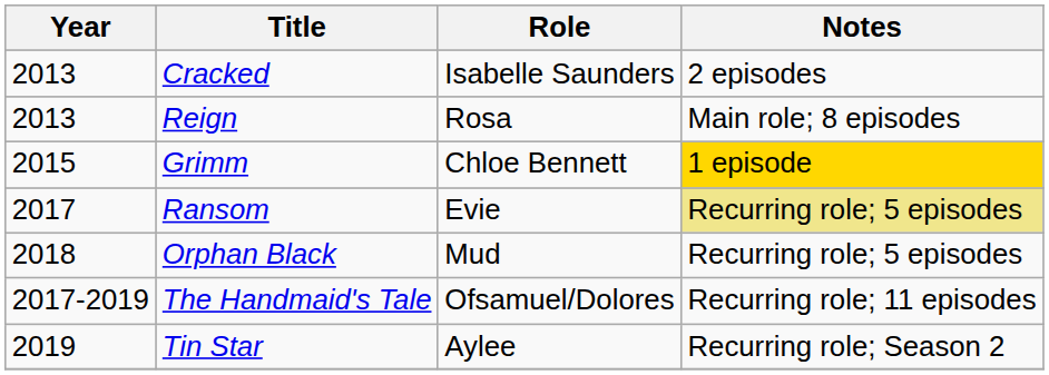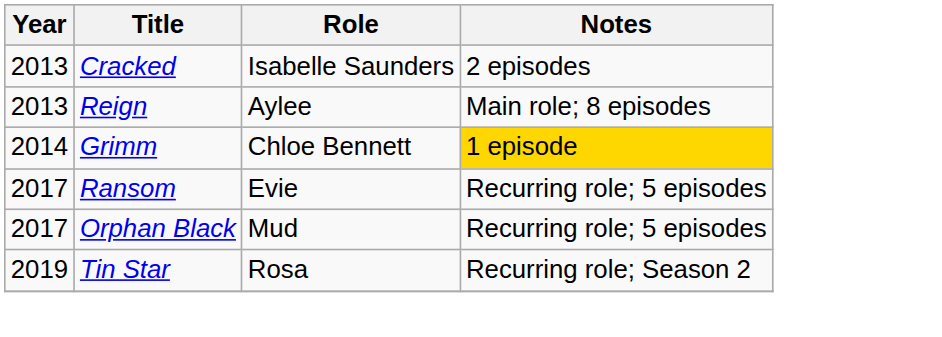Reign | Role: Rosa -> Aylee
Grimm | Year: 2015 -> 2014
Ransom | Notes: khaki background -> no background
Orphan Black | Year: 2018 -> 2017
- row: 2017-2019 | The Handmaid's Tale | Ofsamuel/Dolores | Recurring role; 11 episodes
Tin Star | Role: Aylee -> Rosa
